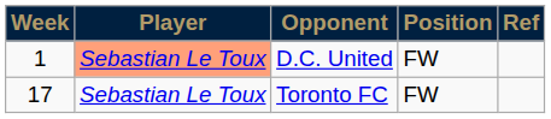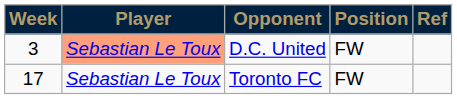D.C. United | Week: 1 -> 3
